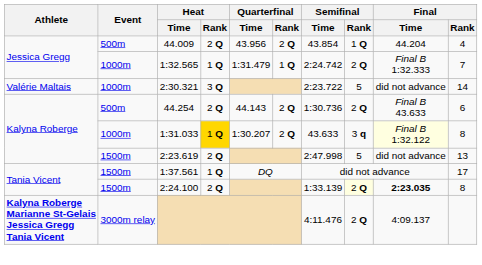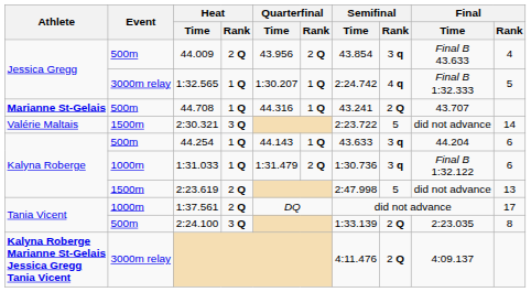44.009 | Semifinal / Rank: 1 Q -> 3 q
44.009 | Final / Time: 44.204 -> Final B 43.633
1:32.565 | Event: 1000m -> 3000m relay
1:32.565 | Quarterfinal / Time: 1:31.479 -> 1:30.207
1:32.565 | Semifinal / Rank: 2 Q -> 4 q
1:32.565 | Final / Rank: 7 -> 5
+ row: Marianne St-Gelais | 500m | 44.708 | 1 Q | 44.316 | 1 Q | 43.241 | 2 Q | 43.707
2:30.321 | Event: 1000m -> 1500m
44.254 | Heat / Rank: 2 Q -> 1 Q
44.254 | Quarterfinal / Rank: 2 Q -> 1 Q
44.254 | Semifinal / Time: 1:30.736 -> 43.633
44.254 | Semifinal / Rank: 2 Q -> 3 q
44.254 | Final / Time: Final B 43.633 -> 44.204
1:31.033 | Heat / Rank: gold background -> no background
1:31.033 | Quarterfinal / Time: 1:30.207 -> 1:31.479
1:31.033 | Semifinal / Time: 43.633 -> 1:30.736
1:31.033 | Final / Time: lightyellow background -> no background
1:31.033 | Final / Rank: 8 -> 6
1:37.561 | Event: 1500m -> 1000m
1:37.561 | Heat / Rank: 1 Q -> 2 Q
2:24.100 | Event: 1500m -> 500m
2:24.100 | Heat / Rank: 2 Q -> 3 Q
2:24.100 | Semifinal / Rank: lightyellow background -> no background
2:24.100 | Final / Time: bold -> normal
